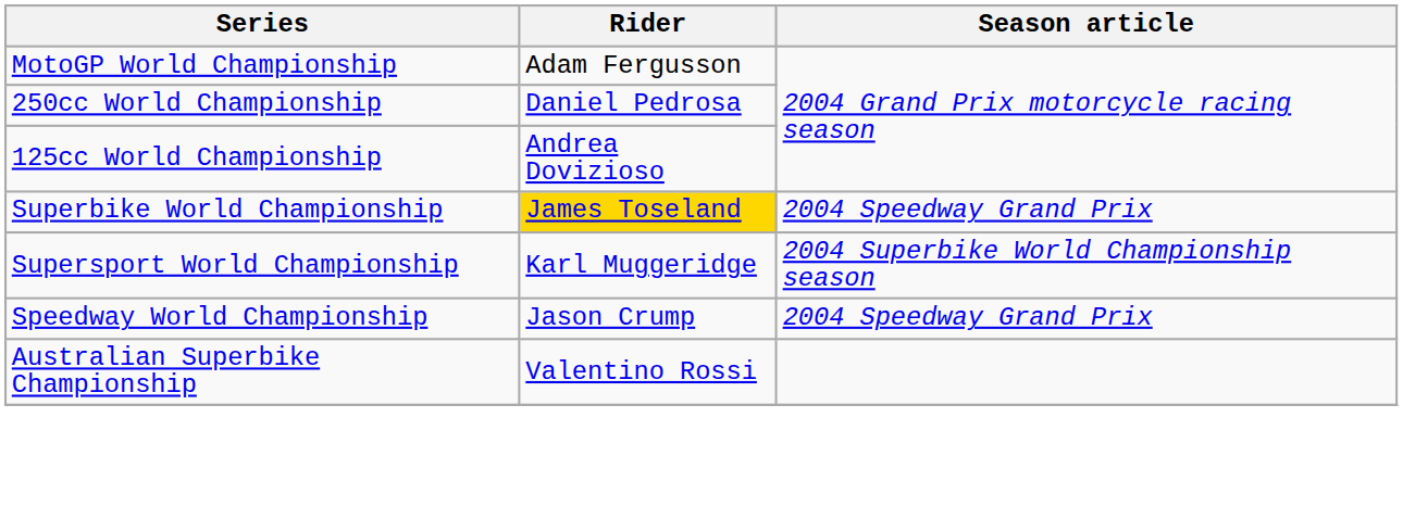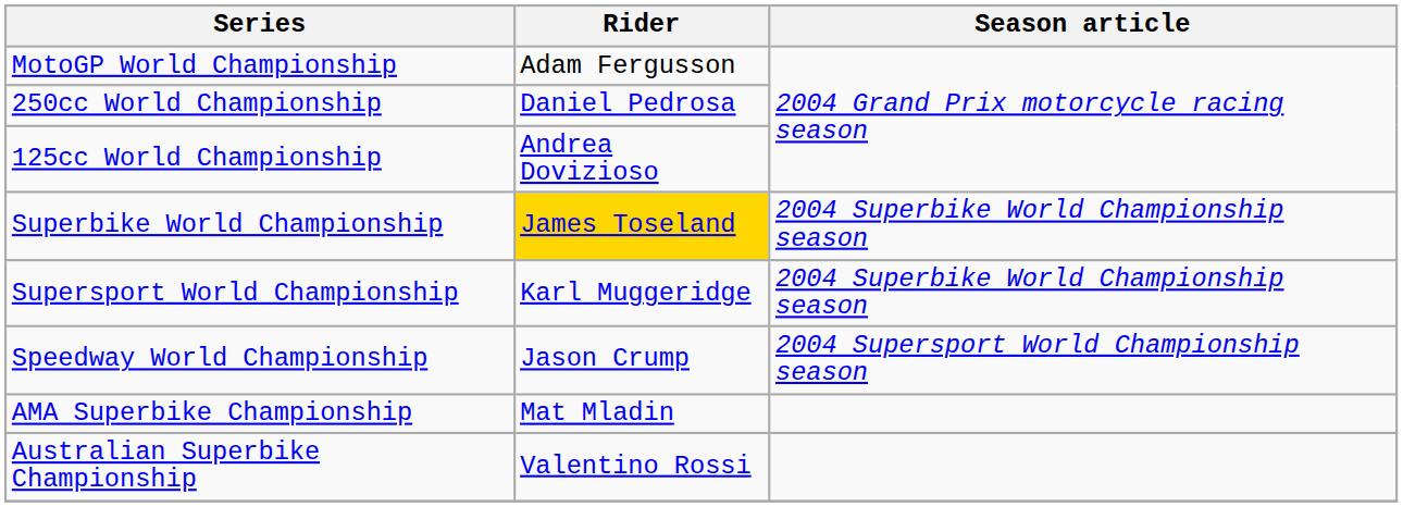Superbike World Championship | Season article: 2004 Speedway Grand Prix -> 2004 Superbike World Championship season
Speedway World Championship | Season article: 2004 Speedway Grand Prix -> 2004 Supersport World Championship season
+ row: AMA Superbike Championship | Mat Mladin
